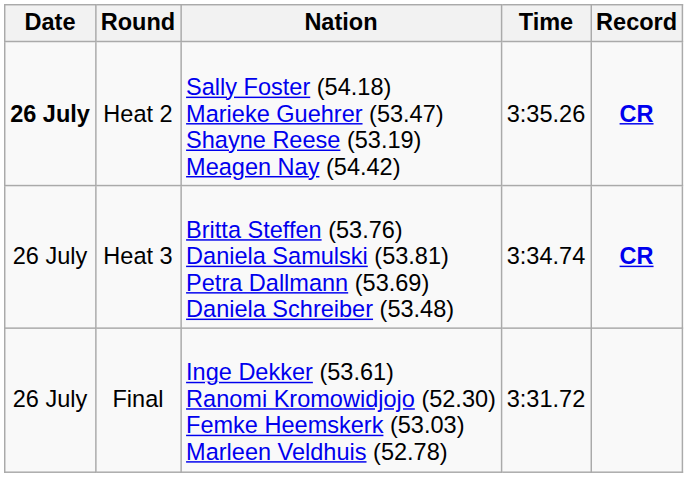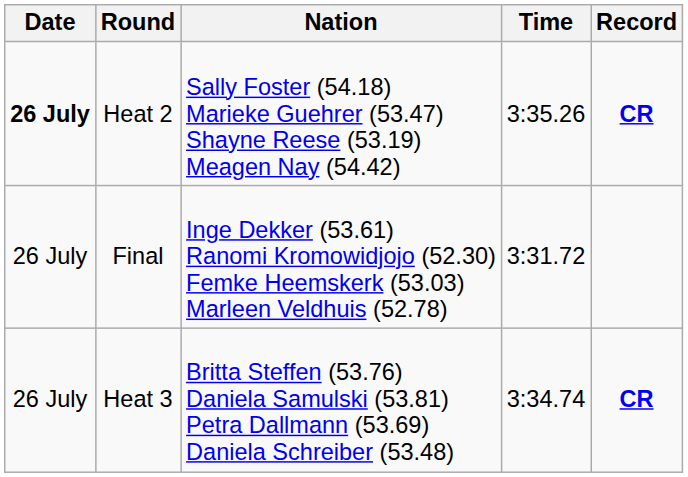rows swapped: Heat 3 <-> Final
